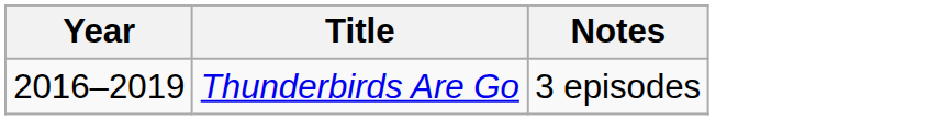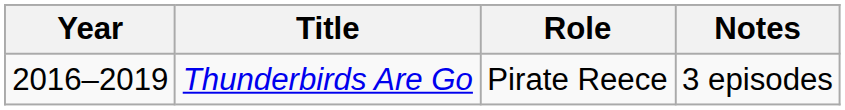+ column: Role | Pirate Reece
